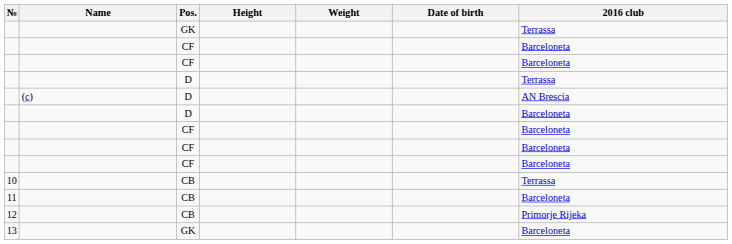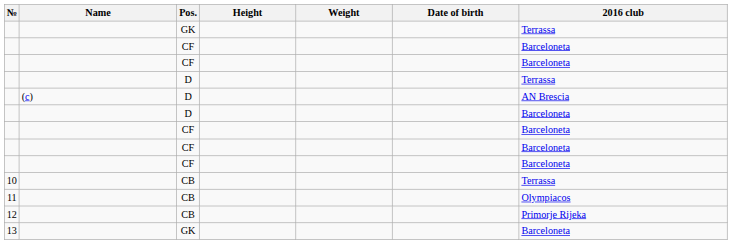11 | 2016 club: Barceloneta -> Olympiacos
